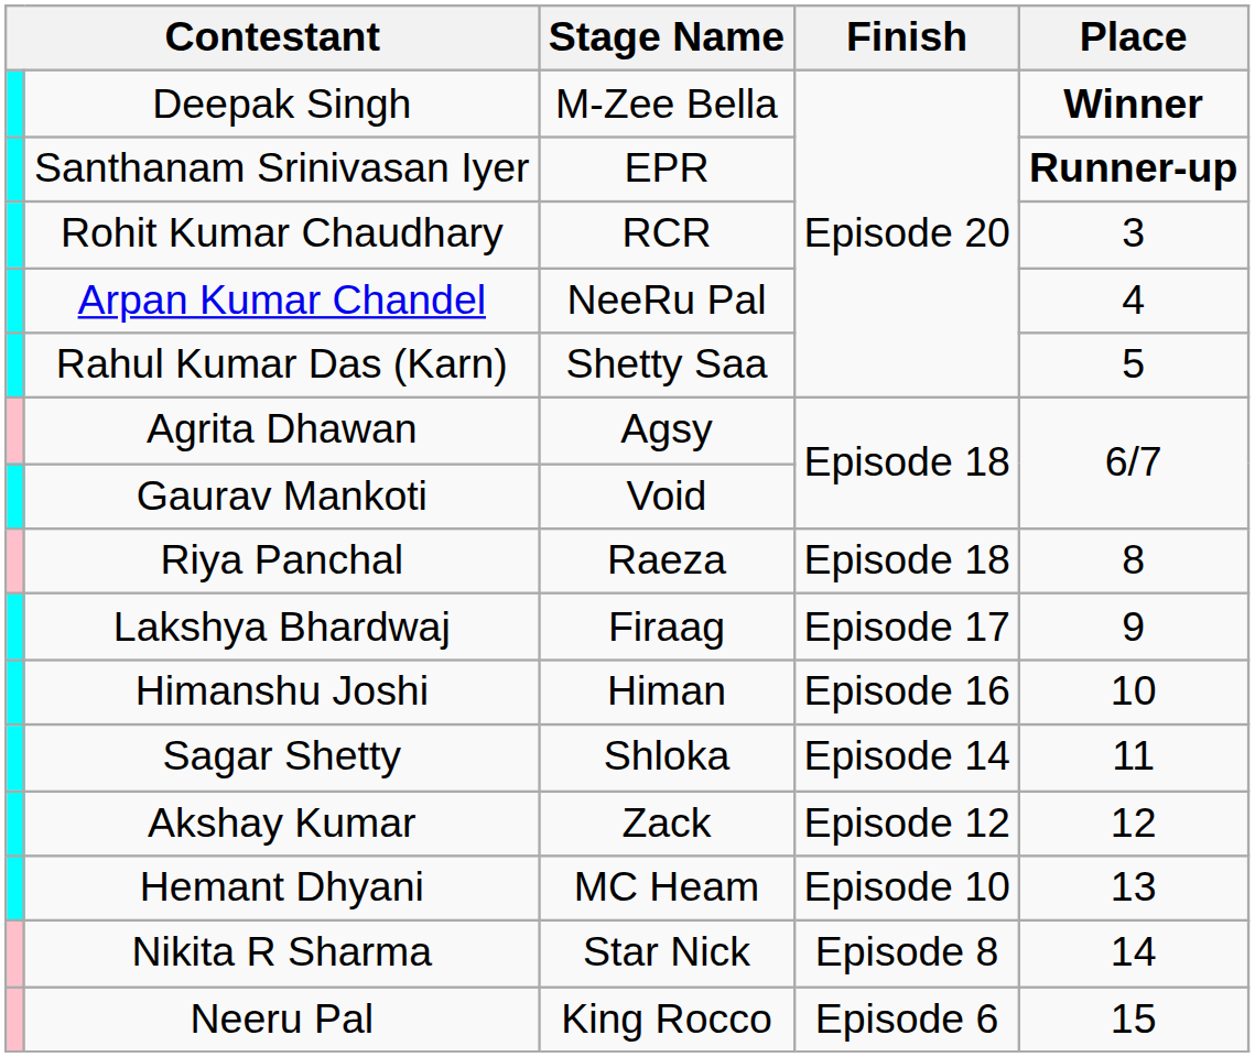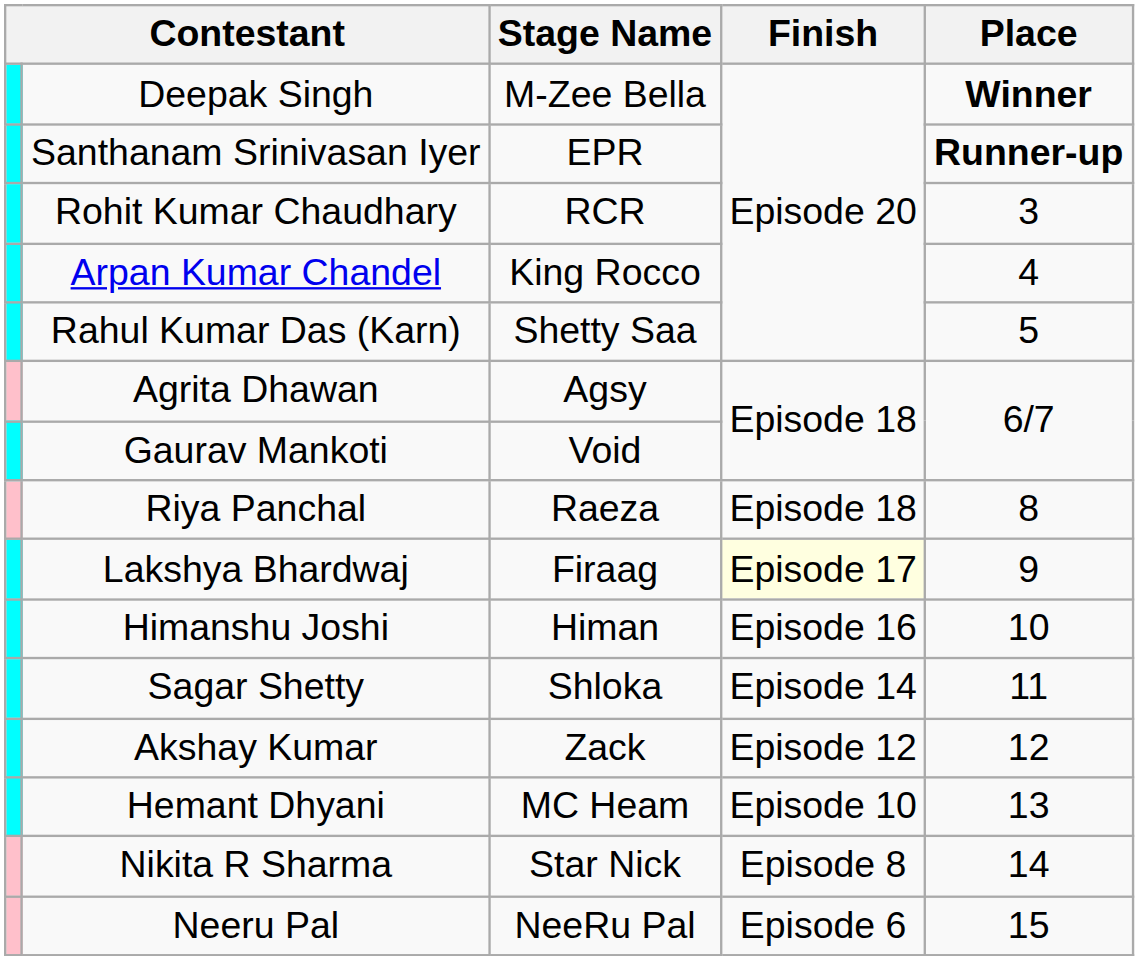Arpan Kumar Chandel | Stage Name: NeeRu Pal -> King Rocco
Lakshya Bhardwaj | Finish: no background -> lightyellow background
Neeru Pal | Stage Name: King Rocco -> NeeRu Pal
